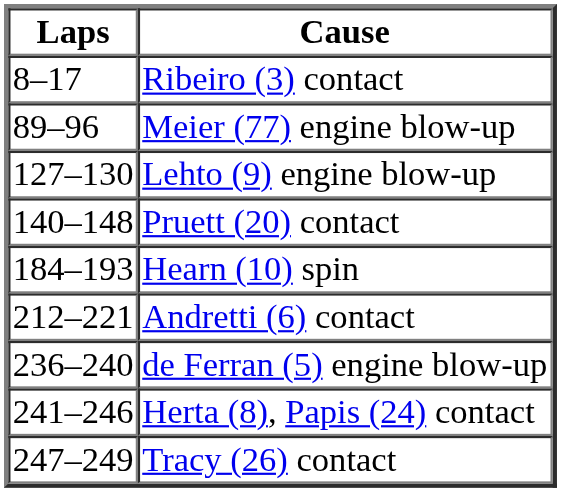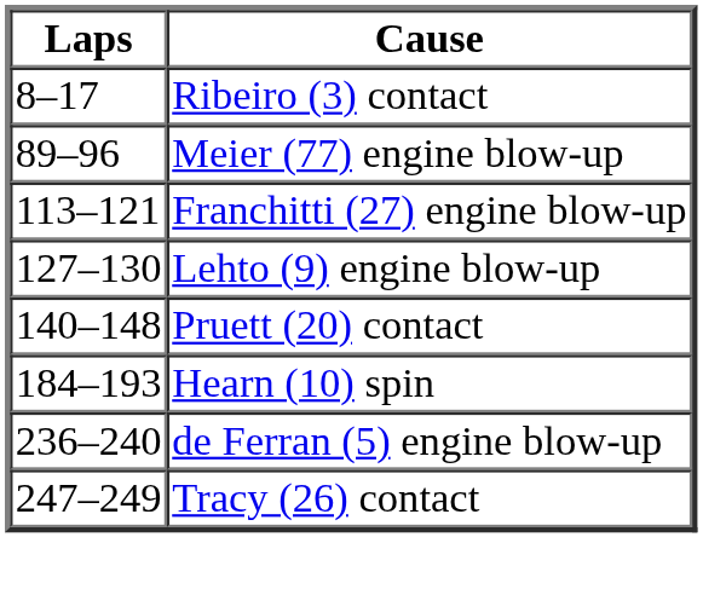+ row: 113–121 | Franchitti (27) engine blow-up
- row: 212–221 | Andretti (6) contact
- row: 241–246 | Herta (8), Papis (24) contact
